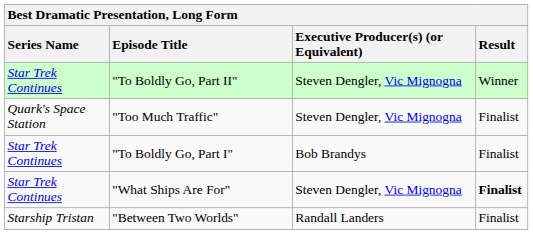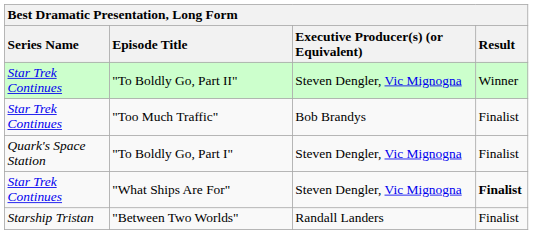"Too Much Traffic" | Series Name: Quark's Space Station -> Star Trek Continues
"Too Much Traffic" | Executive Producer(s) (or Equivalent): Steven Dengler, Vic Mignogna -> Bob Brandys
"To Boldly Go, Part I" | Series Name: Star Trek Continues -> Quark's Space Station
"To Boldly Go, Part I" | Executive Producer(s) (or Equivalent): Bob Brandys -> Steven Dengler, Vic Mignogna
